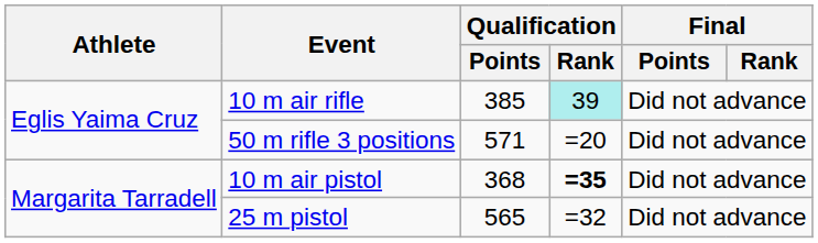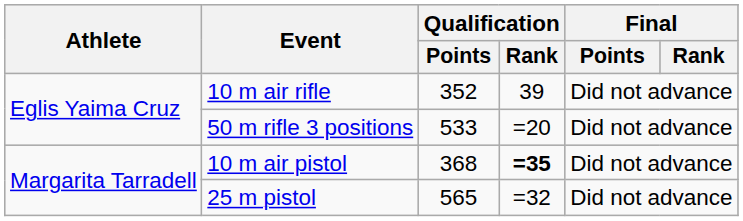10 m air rifle | Qualification / Points: 385 -> 352
10 m air rifle | Qualification / Rank: paleturquoise background -> no background
50 m rifle 3 positions | Qualification / Points: 571 -> 533
